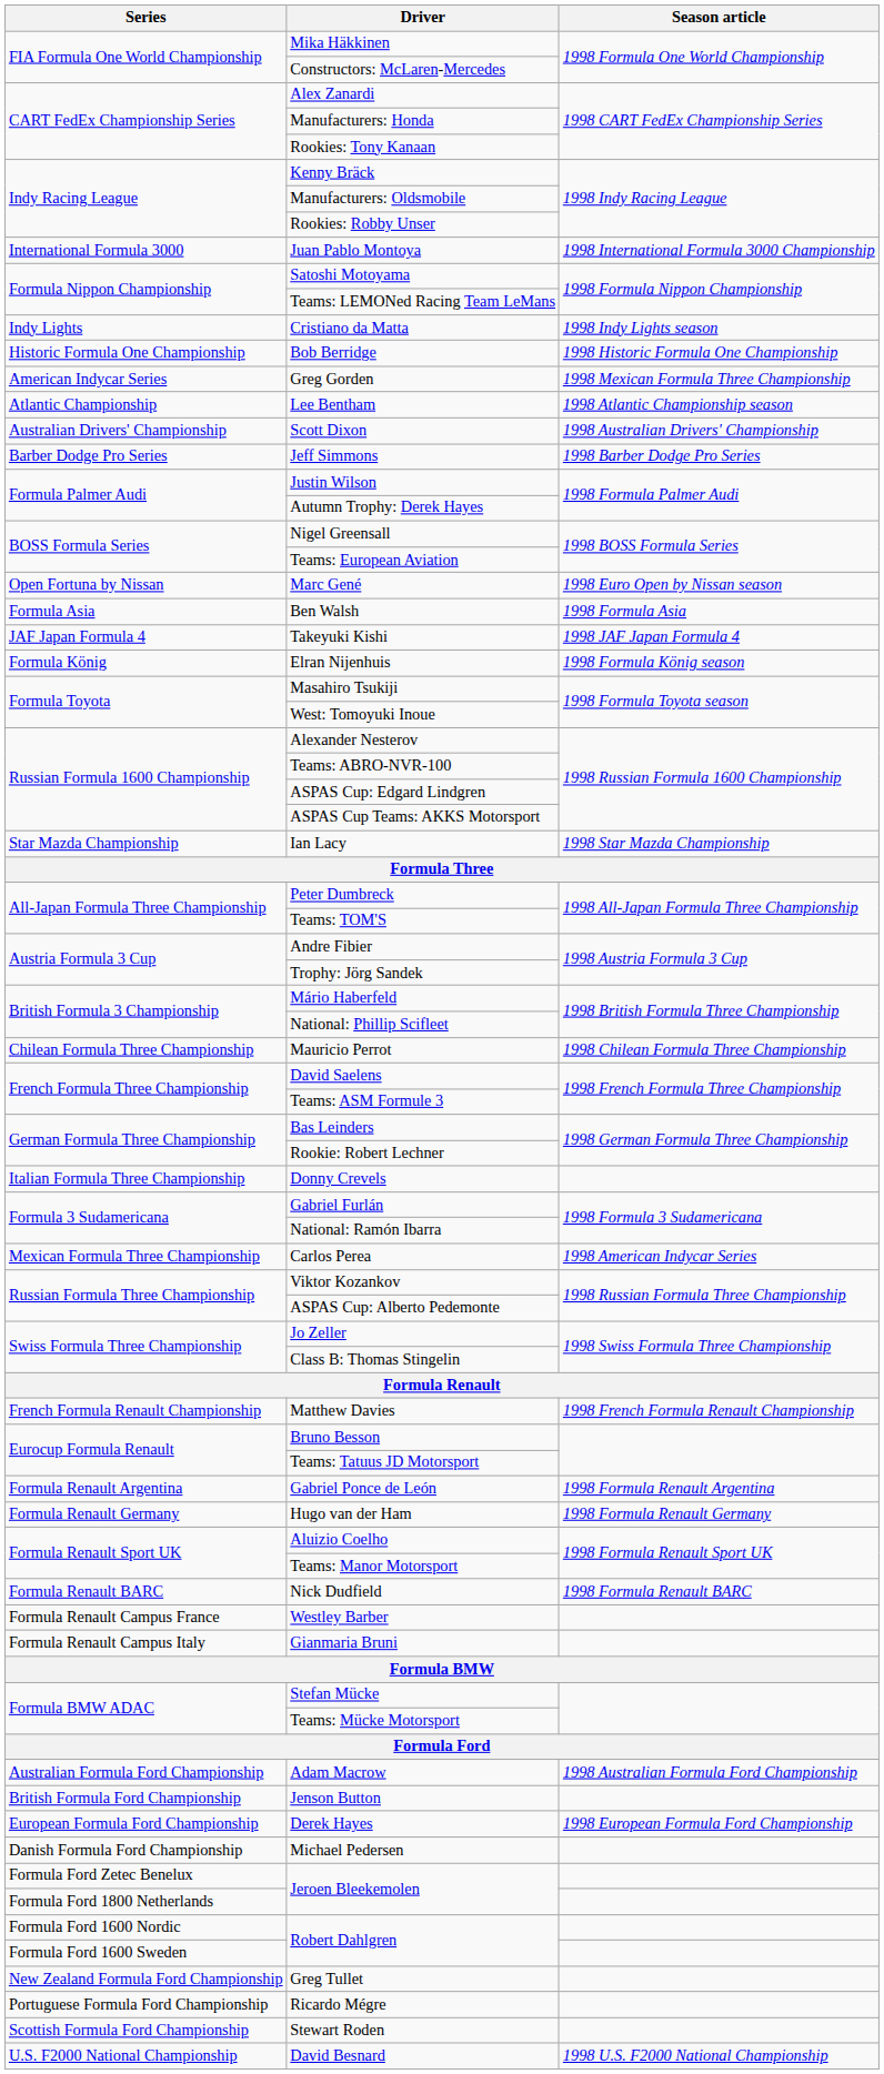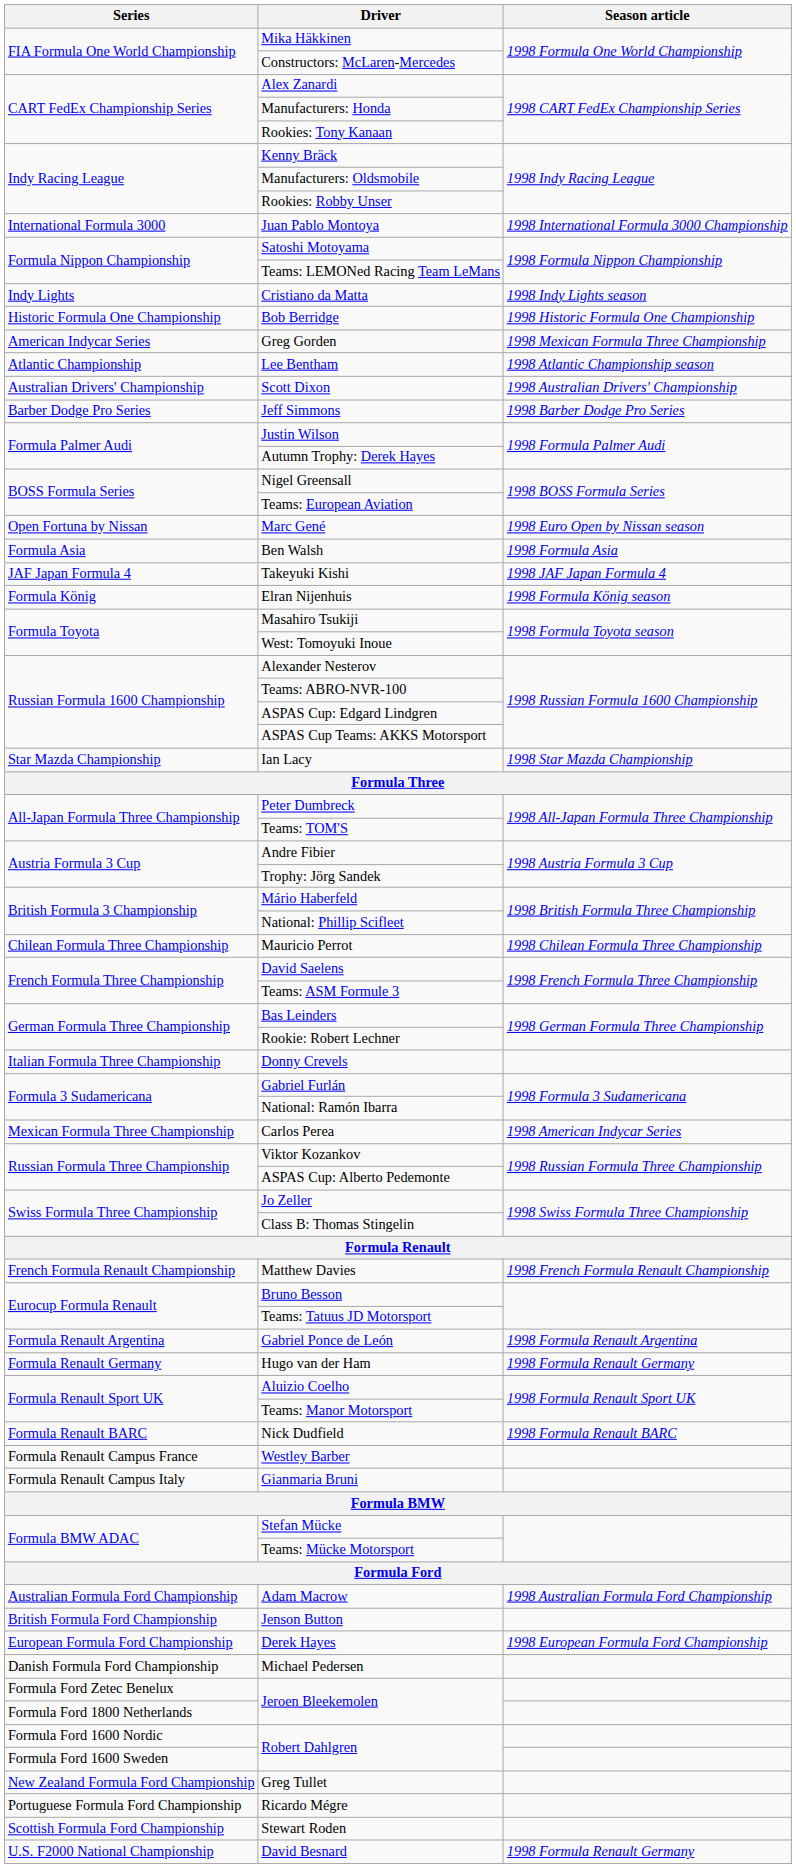David Besnard | Season article: 1998 U.S. F2000 National Championship -> 1998 Formula Renault Germany
